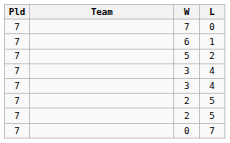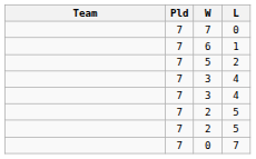columns swapped: Team <-> Pld
